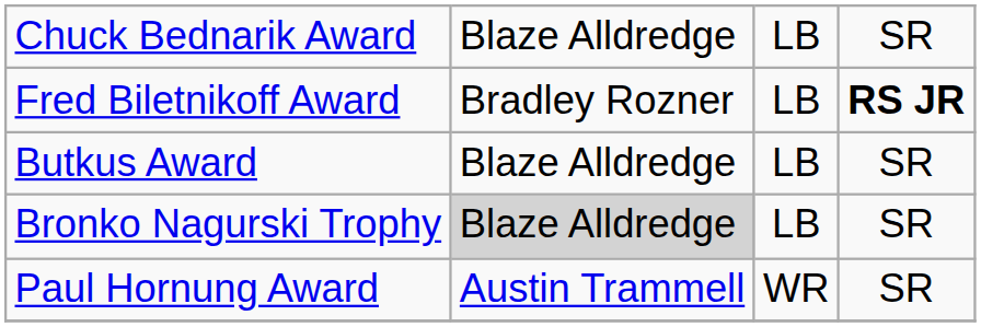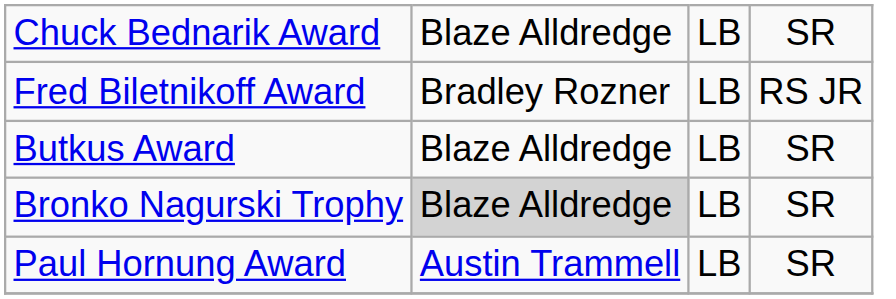Fred Biletnikoff Award | column 4: bold -> normal
Paul Hornung Award | column 3: WR -> LB
